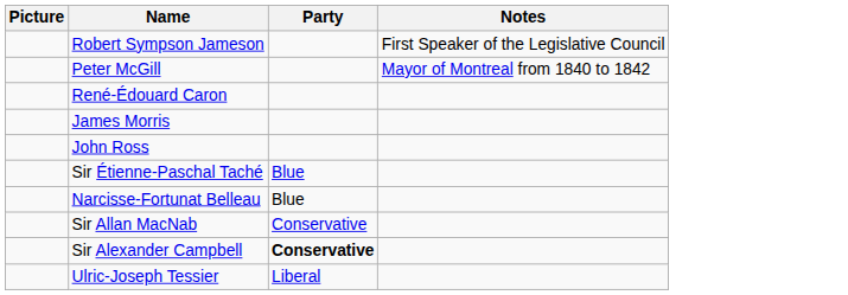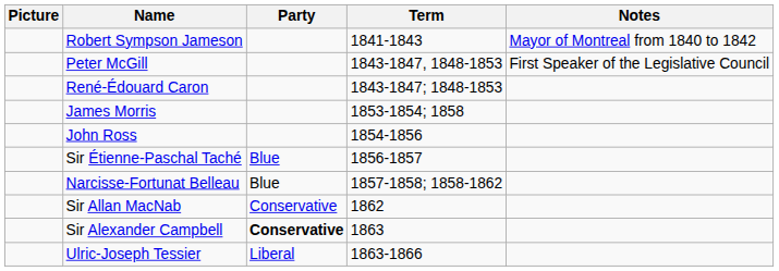+ column: Term | 1841-1843 | 1843-1847, 1848-1853 | 1843-1847; 1848-1853 | 1853-1854; 1858 | 1854-1856 | 1856-1857 | 1857-1858; 1858-1862 | 1862 | 1863 | 1863-1866
Robert Sympson Jameson | Notes: First Speaker of the Legislative Council -> Mayor of Montreal from 1840 to 1842
Peter McGill | Notes: Mayor of Montreal from 1840 to 1842 -> First Speaker of the Legislative Council
